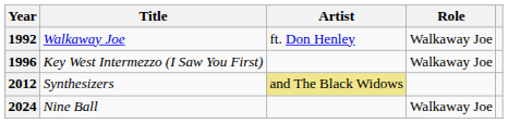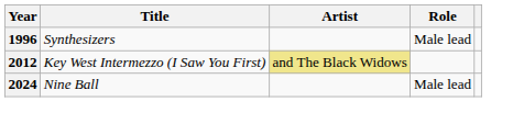- row: 1992 | Walkaway Joe | ft. Don Henley | Walkaway Joe
1996 | Title: Key West Intermezzo (I Saw You First) -> Synthesizers
1996 | Role: Walkaway Joe -> Male lead
2012 | Title: Synthesizers -> Key West Intermezzo (I Saw You First)
2024 | Role: Walkaway Joe -> Male lead
